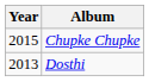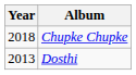Chupke Chupke | Year: 2015 -> 2018
